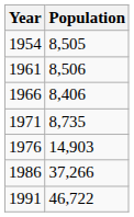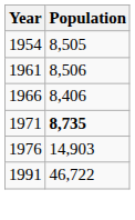1971 | Population: normal -> bold
- row: 1986 | 37,266
